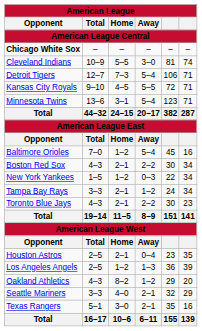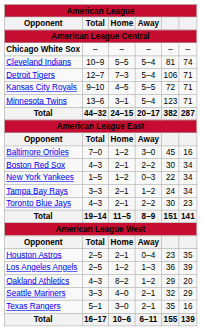Cleveland Indians | column 4: 3–0 -> 5–4
Baltimore Orioles | column 4: 5–4 -> 3–0
